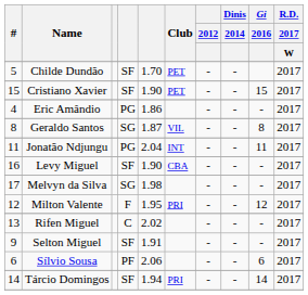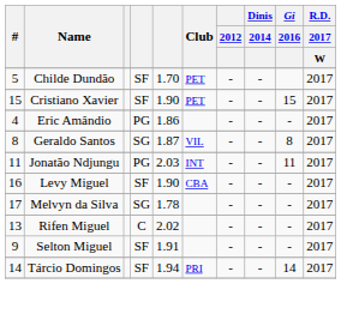Jonatão Ndjungu | column 5: 2.04 -> 2.03
Melvyn da Silva | column 5: 1.98 -> 1.78
- row: 12 | Milton Valente | F | 1.95 | PRI | - | - | 12 | 2017
- row: 6 | Sílvio Sousa | PF | 2.06 | - | - | 6 | 2017
